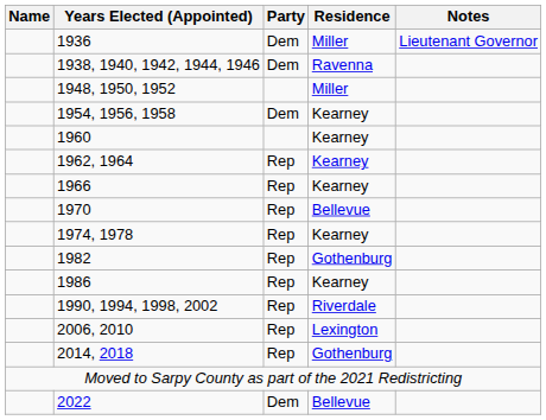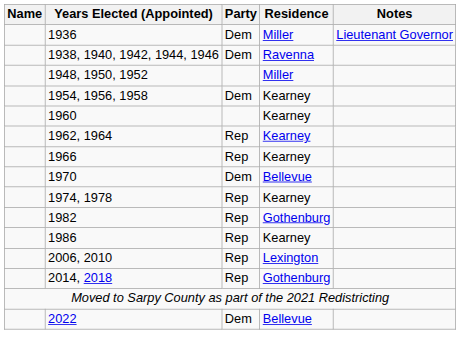1970 | Party: Rep -> Dem
- row: 1990, 1994, 1998, 2002 | Rep | Riverdale
